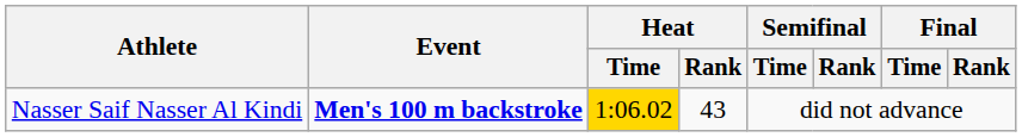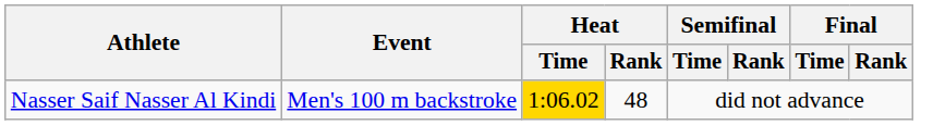Nasser Saif Nasser Al Kindi | Event: bold -> normal
Nasser Saif Nasser Al Kindi | Heat / Rank: 43 -> 48
